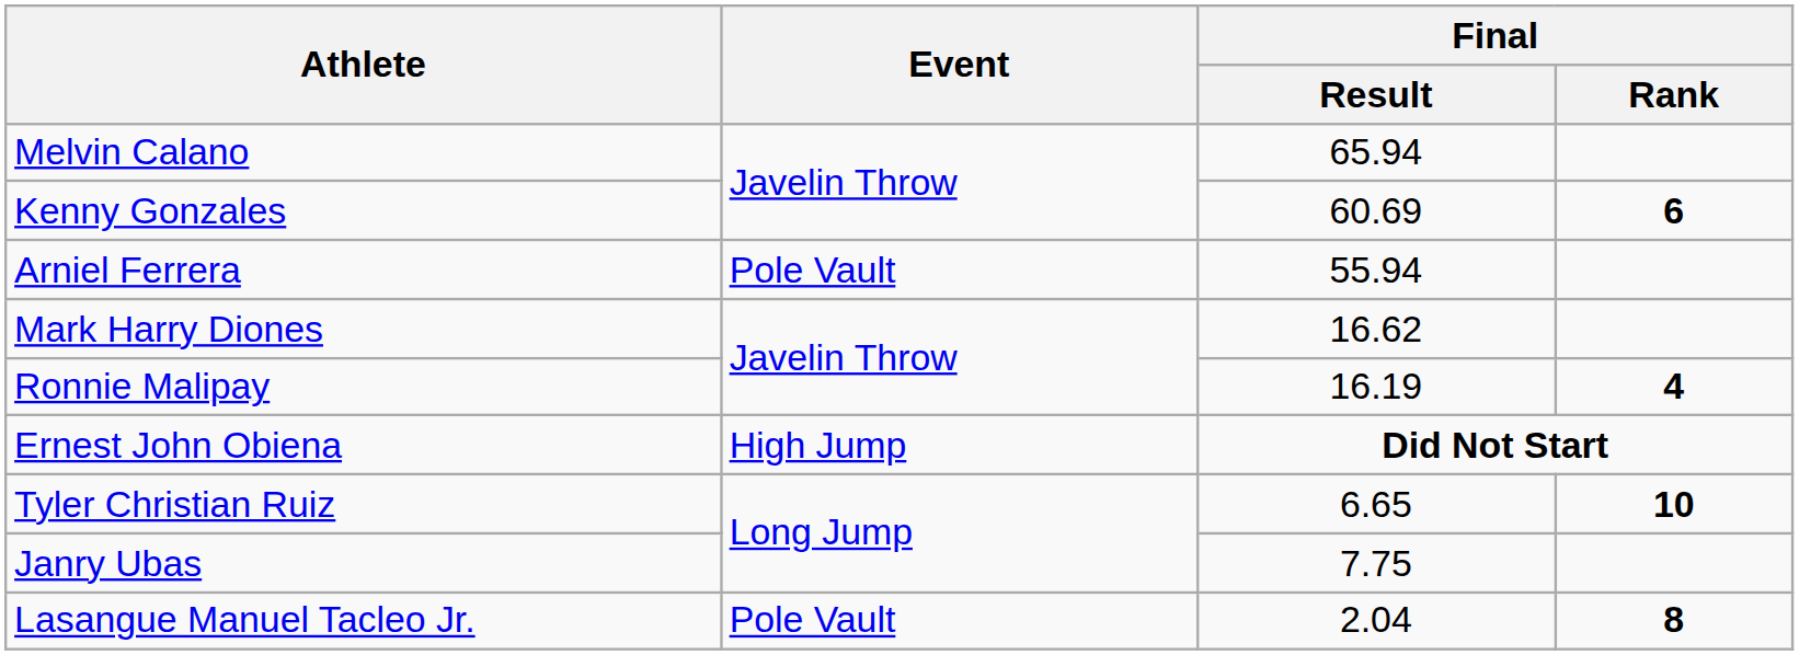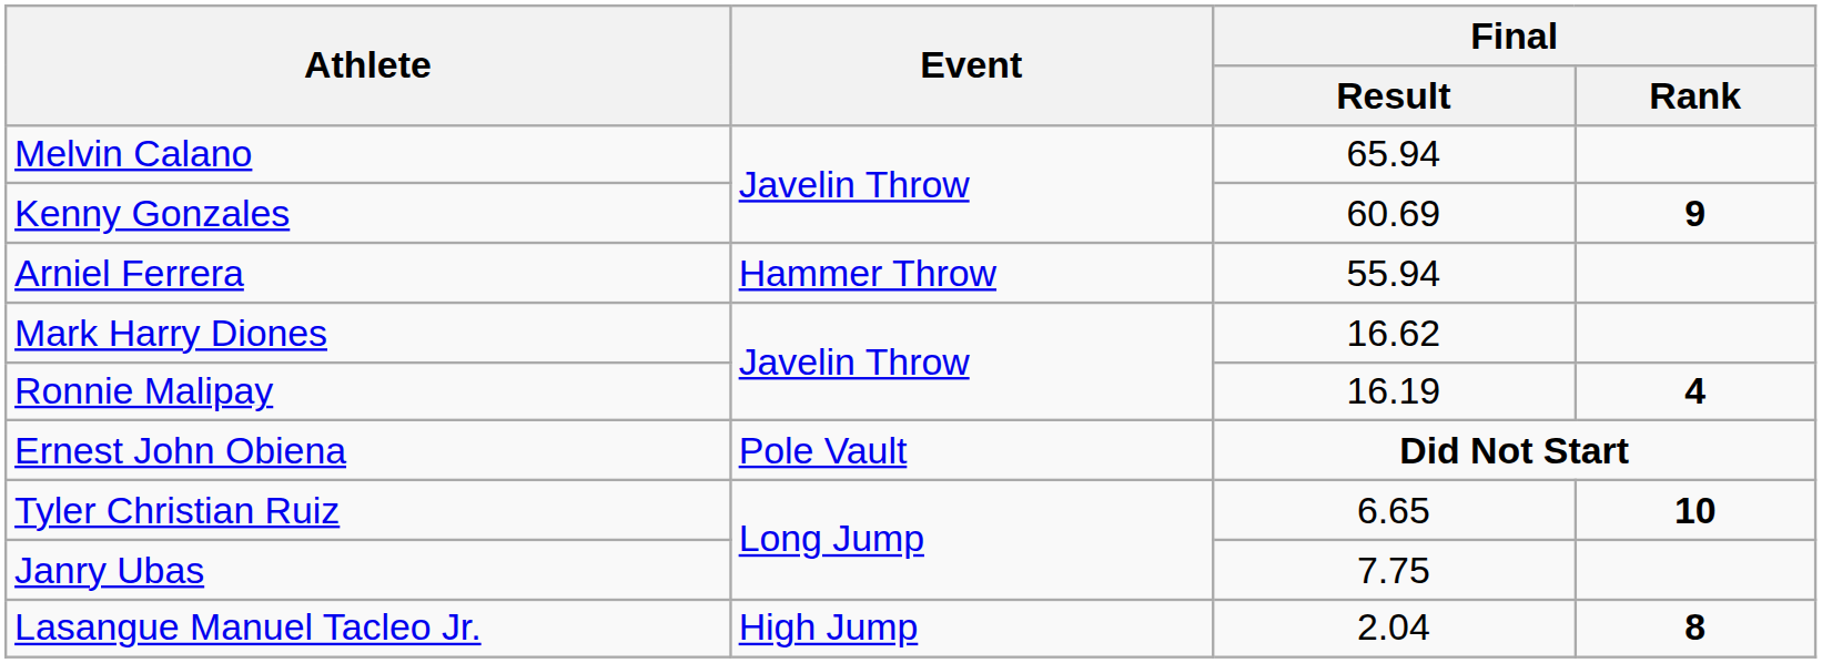Kenny Gonzales | Final / Rank: 6 -> 9
Arniel Ferrera | Event: Pole Vault -> Hammer Throw
Ernest John Obiena | Event: High Jump -> Pole Vault
Lasangue Manuel Tacleo Jr. | Event: Pole Vault -> High Jump
